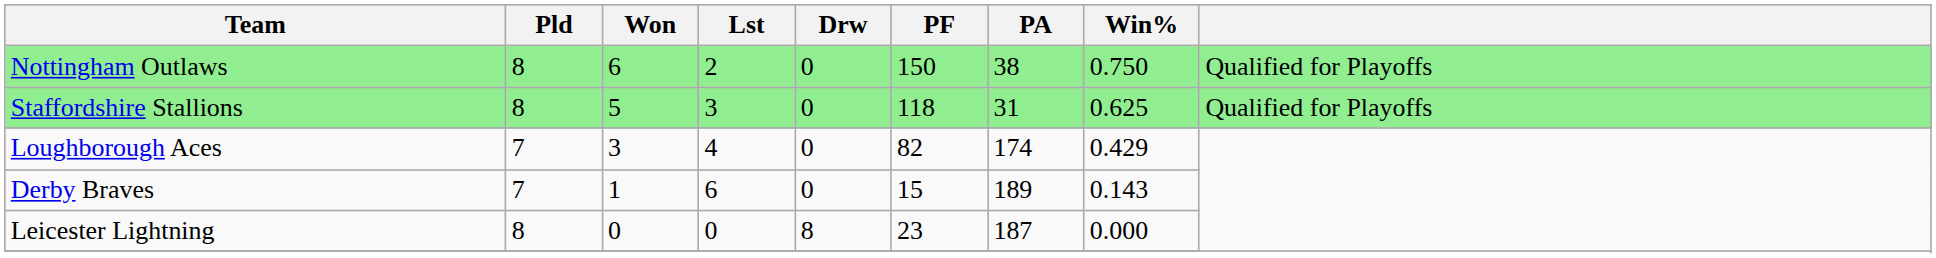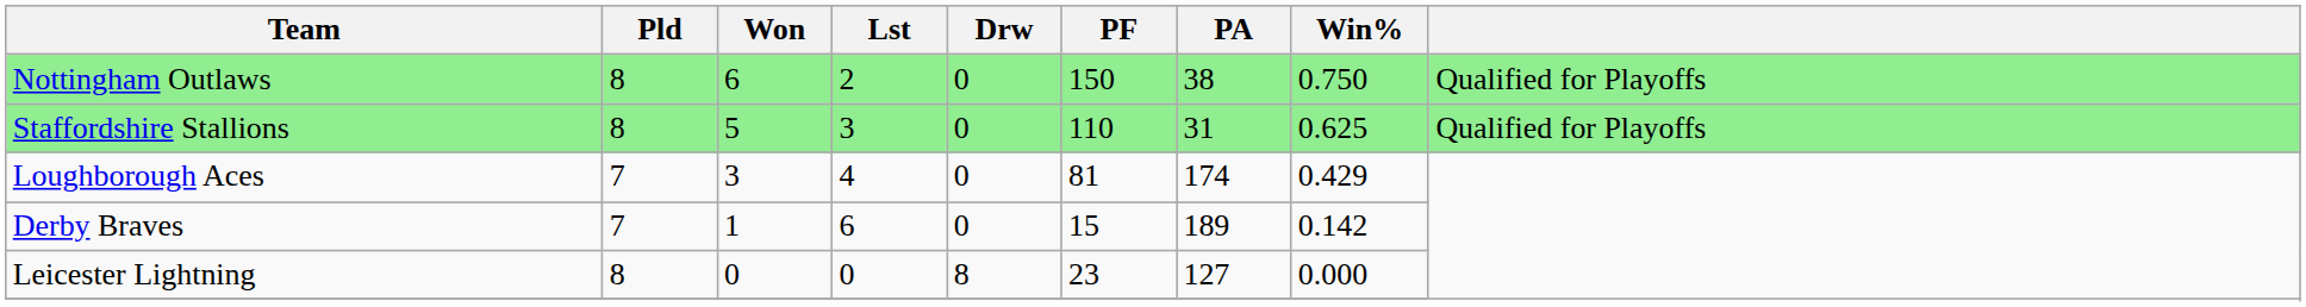Staffordshire Stallions | PF: 118 -> 110
Loughborough Aces | PF: 82 -> 81
Derby Braves | Win%: 0.143 -> 0.142
Leicester Lightning | PA: 187 -> 127
